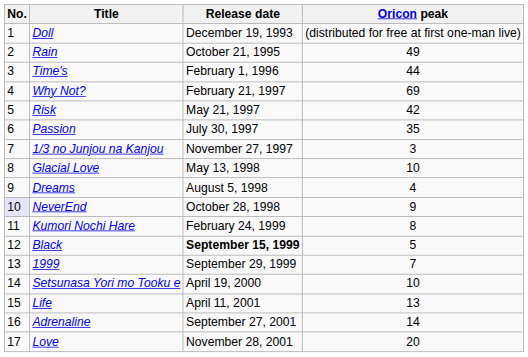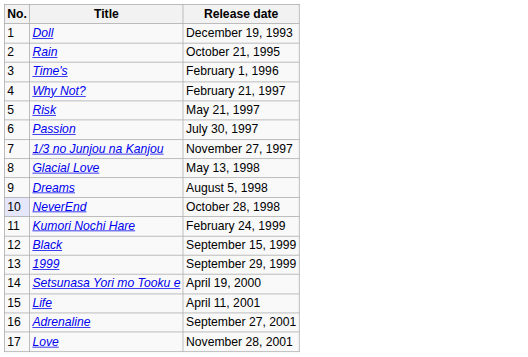- column: Oricon peak | (distributed for free at first one-man live) | 49 | 44 | 69 | 42 | 35 | 3 | 10 | 4 | 9 | 8 | 5 | 7 | 10 | 13 | 14 | 20
Black | Release date: bold -> normal
